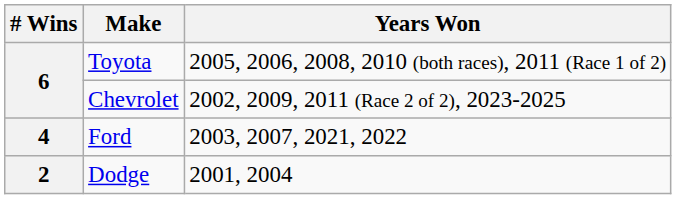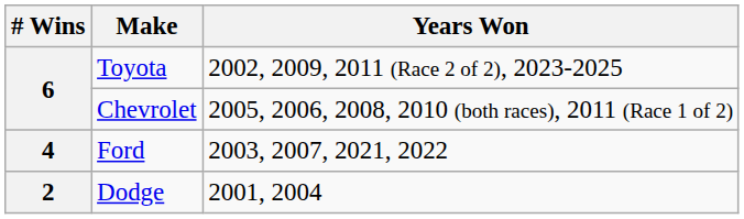Toyota | Years Won: 2005, 2006, 2008, 2010 (both races), 2011 (Race 1 of 2) -> 2002, 2009, 2011 (Race 2 of 2), 2023-2025
Chevrolet | Years Won: 2002, 2009, 2011 (Race 2 of 2), 2023-2025 -> 2005, 2006, 2008, 2010 (both races), 2011 (Race 1 of 2)
